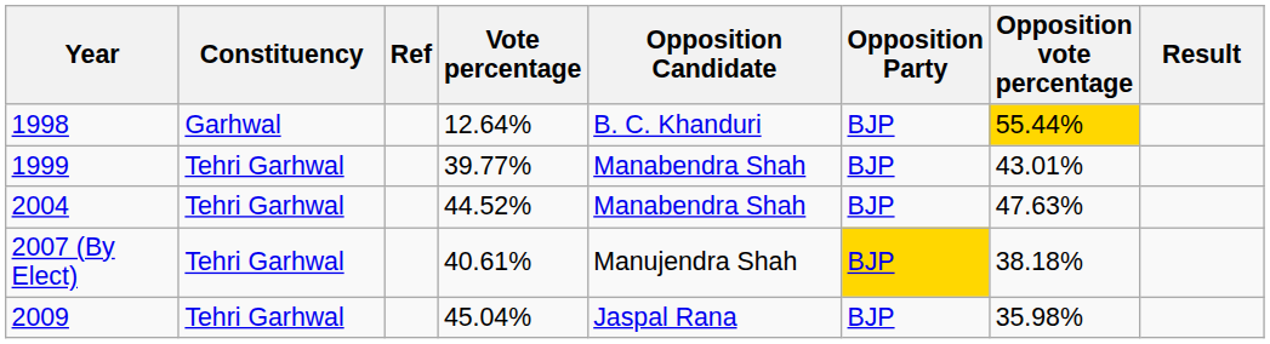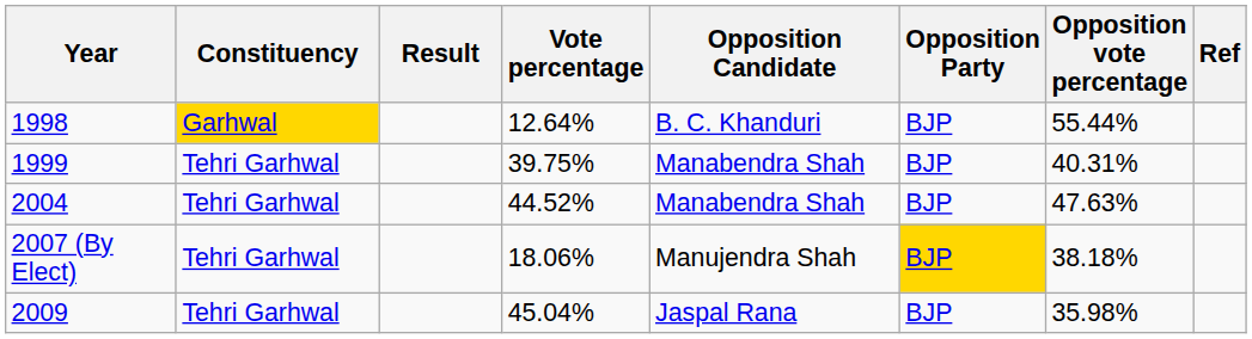columns swapped: Result <-> Ref
1998 | Constituency: no background -> gold background
1998 | Opposition vote percentage: gold background -> no background
1999 | Vote percentage: 39.77% -> 39.75%
1999 | Opposition vote percentage: 43.01% -> 40.31%
2007 (By Elect) | Vote percentage: 40.61% -> 18.06%
